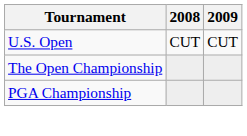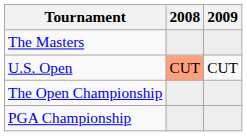+ row: The Masters
U.S. Open | 2008: no background -> lightsalmon background
